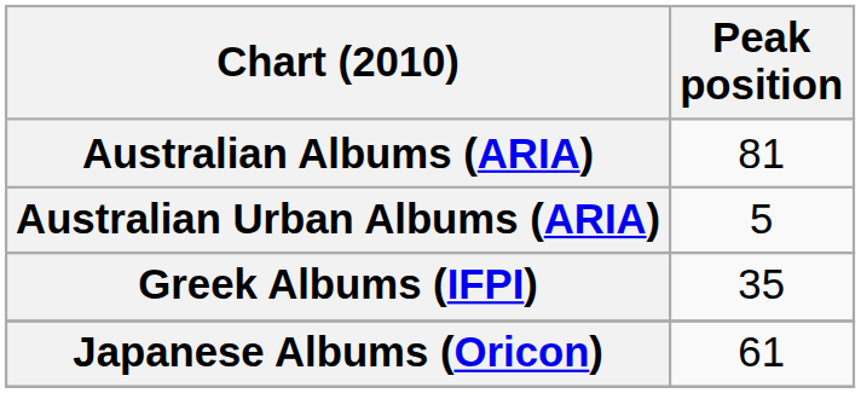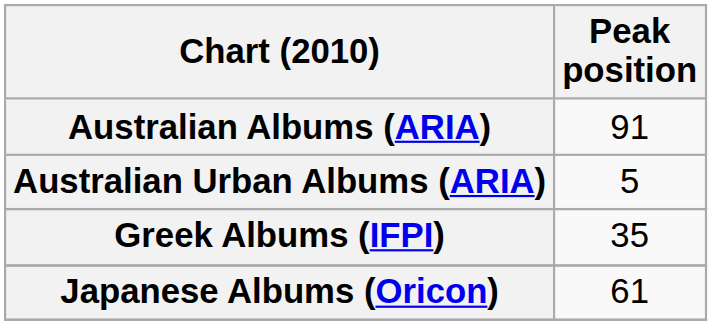Australian Albums (ARIA) | Peak position: 81 -> 91
